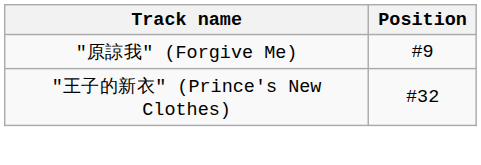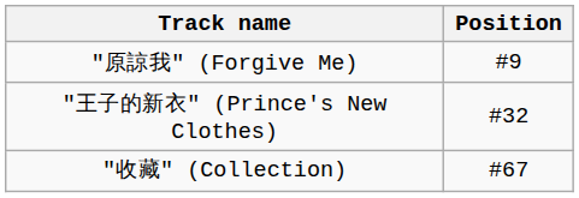+ row: "收藏" (Collection) | #67
